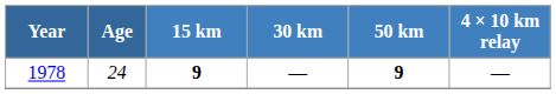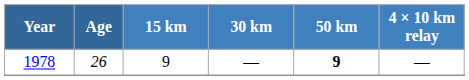1978 | Age: 24 -> 26
1978 | 15 km: bold -> normal
